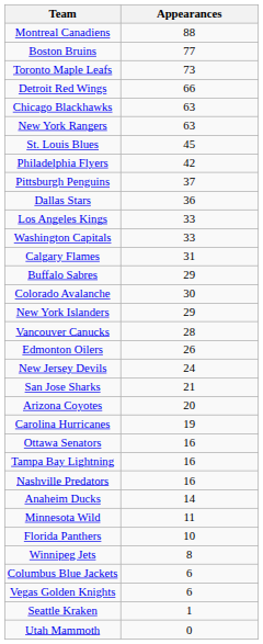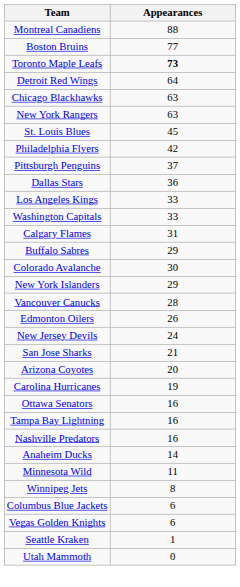Toronto Maple Leafs | Appearances: normal -> bold
Detroit Red Wings | Appearances: 66 -> 64
- row: Florida Panthers | 10
